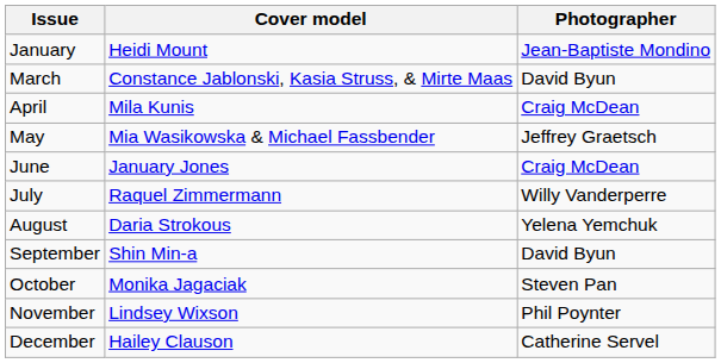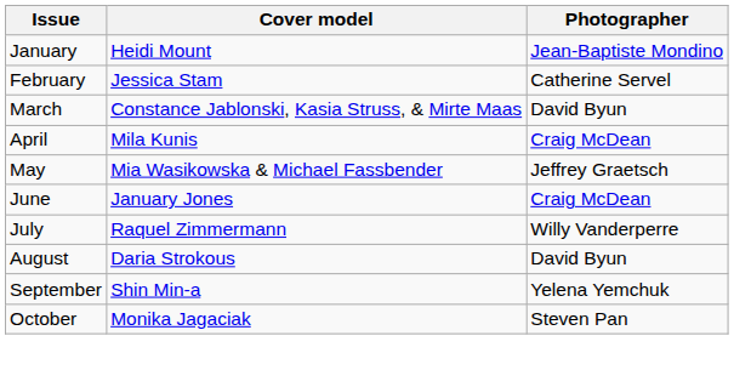+ row: February | Jessica Stam | Catherine Servel
August | Photographer: Yelena Yemchuk -> David Byun
September | Photographer: David Byun -> Yelena Yemchuk
- row: November | Lindsey Wixson | Phil Poynter
- row: December | Hailey Clauson | Catherine Servel
